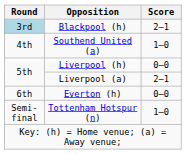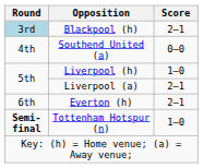Southend United (a) | Score: 1–0 -> 0–0
Liverpool (h) | Score: 0–0 -> 1–0
Everton (h) | Score: 0–0 -> 2–1
Tottenham Hotspur (n) | Round: normal -> bold
